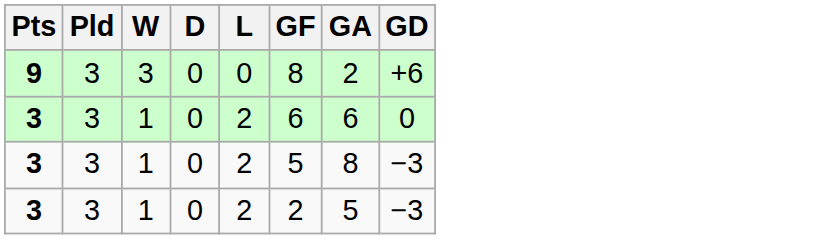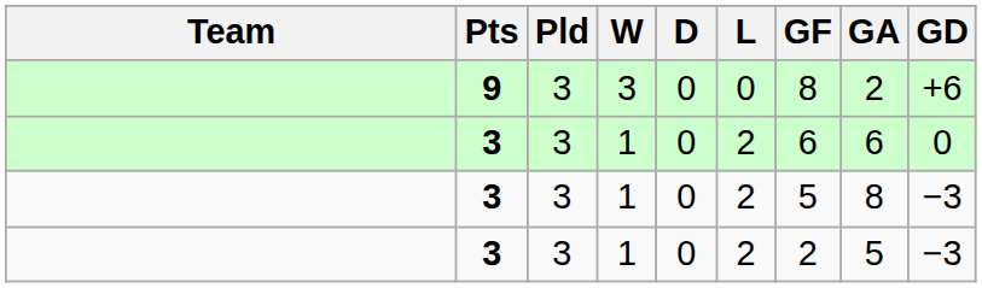+ column: Team
